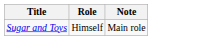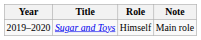+ column: Year | 2019–2020
